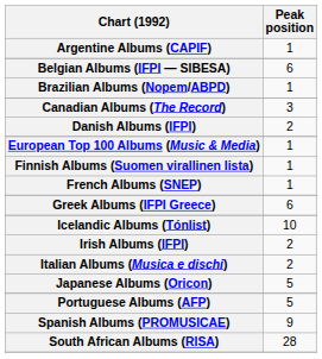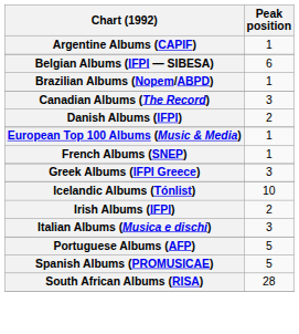- row: Finnish Albums (Suomen virallinen lista) | 1
Greek Albums (IFPI Greece) | Peak position: 6 -> 3
Italian Albums (Musica e dischi) | Peak position: 2 -> 3
- row: Japanese Albums (Oricon) | 5
Spanish Albums (PROMUSICAE) | Peak position: 9 -> 5
